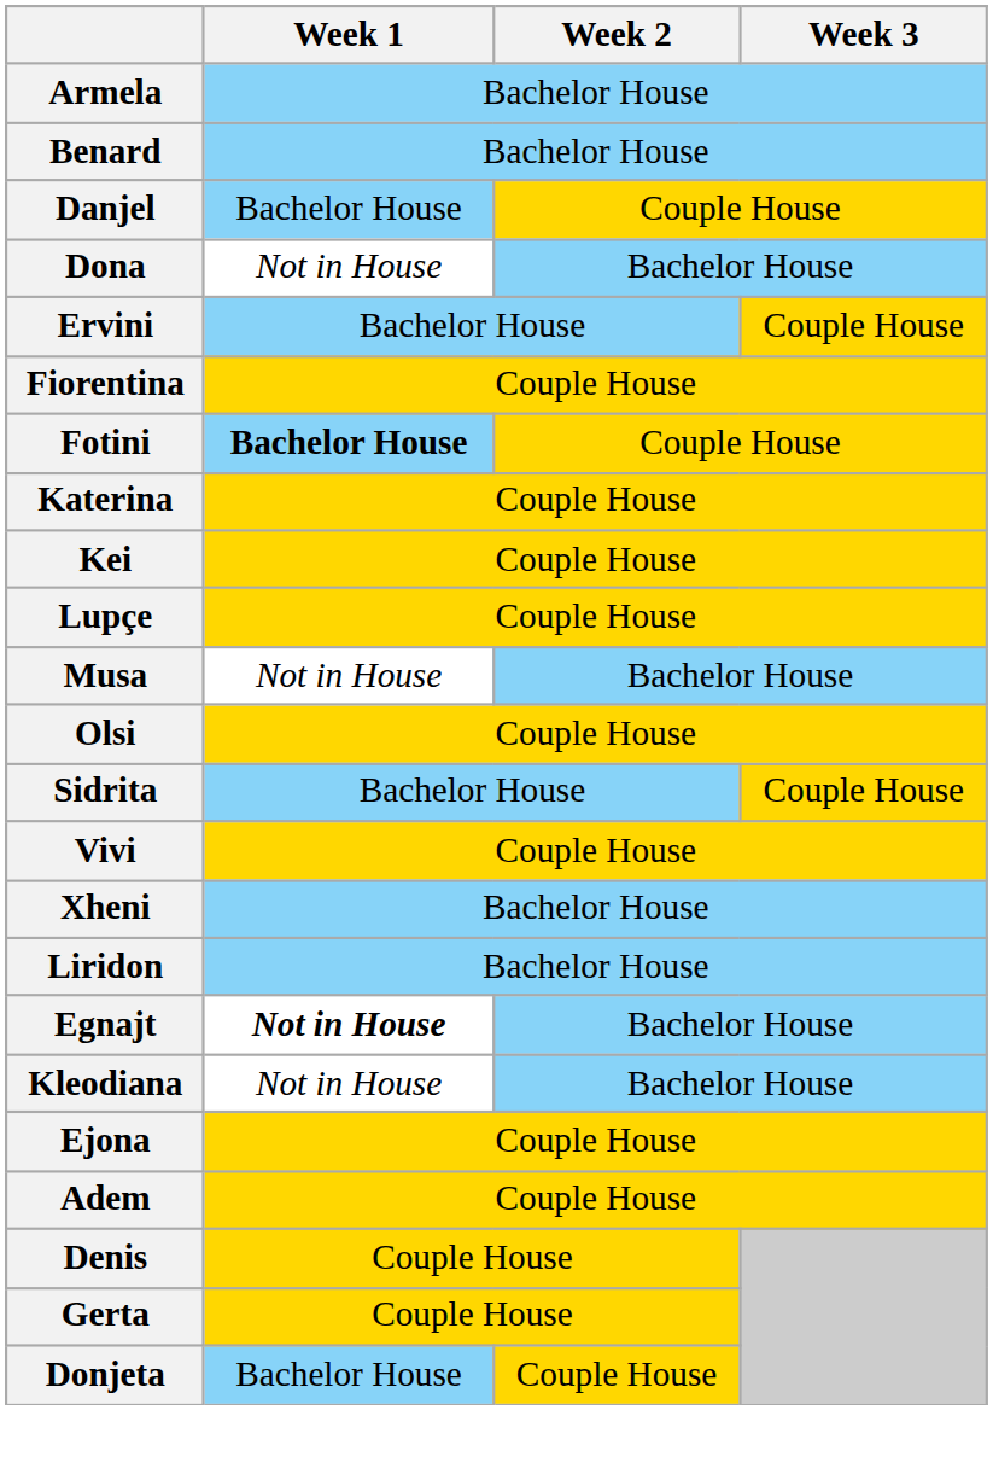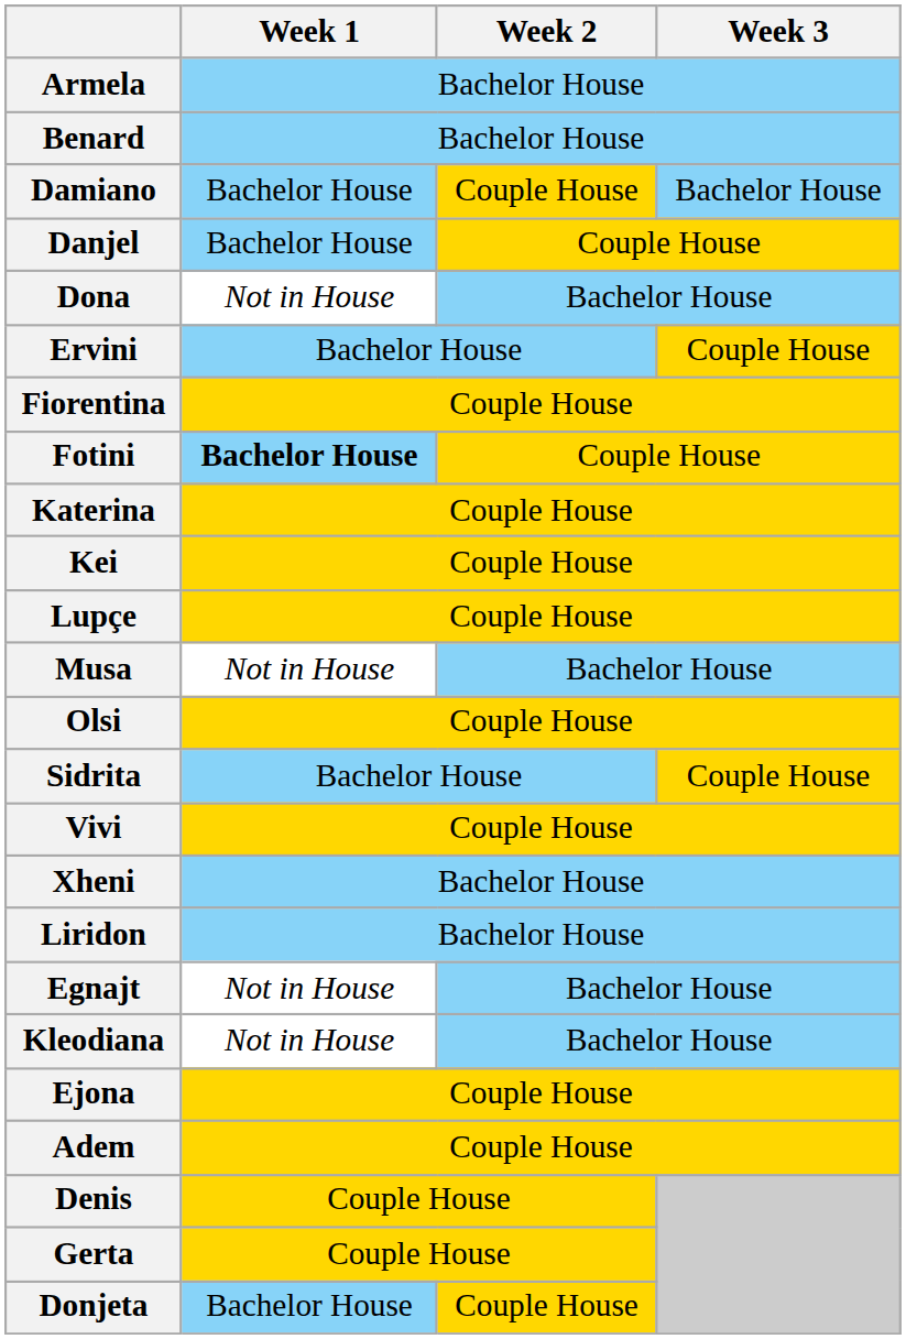+ row: Damiano | Bachelor House | Couple House | Bachelor House
Egnajt | Week 1: bold -> normal
